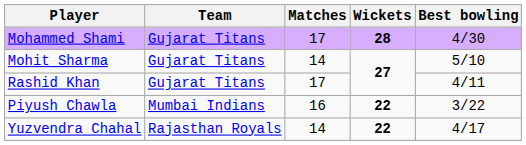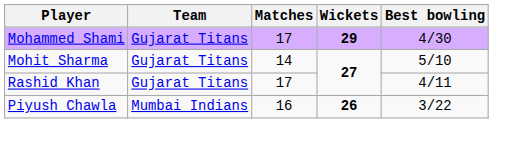Mohammed Shami | Wickets: 28 -> 29
Piyush Chawla | Wickets: 22 -> 26
- row: Yuzvendra Chahal | Rajasthan Royals | 14 | 22 | 4/17
